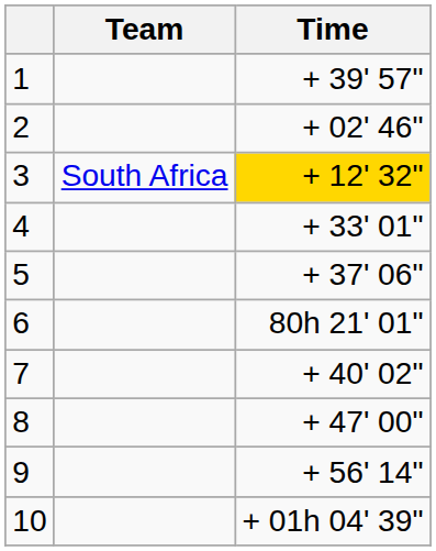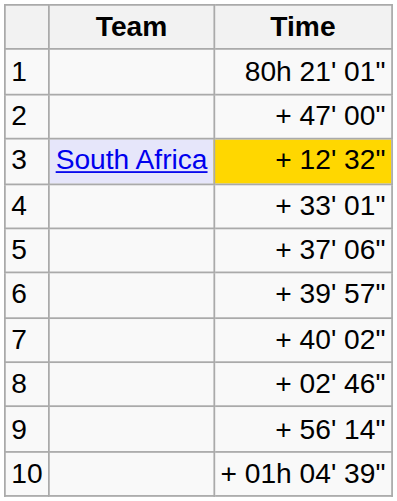1 | Time: + 39' 57" -> 80h 21' 01"
2 | Time: + 02' 46" -> + 47' 00"
3 | Team: no background -> lavender background
6 | Time: 80h 21' 01" -> + 39' 57"
8 | Time: + 47' 00" -> + 02' 46"
